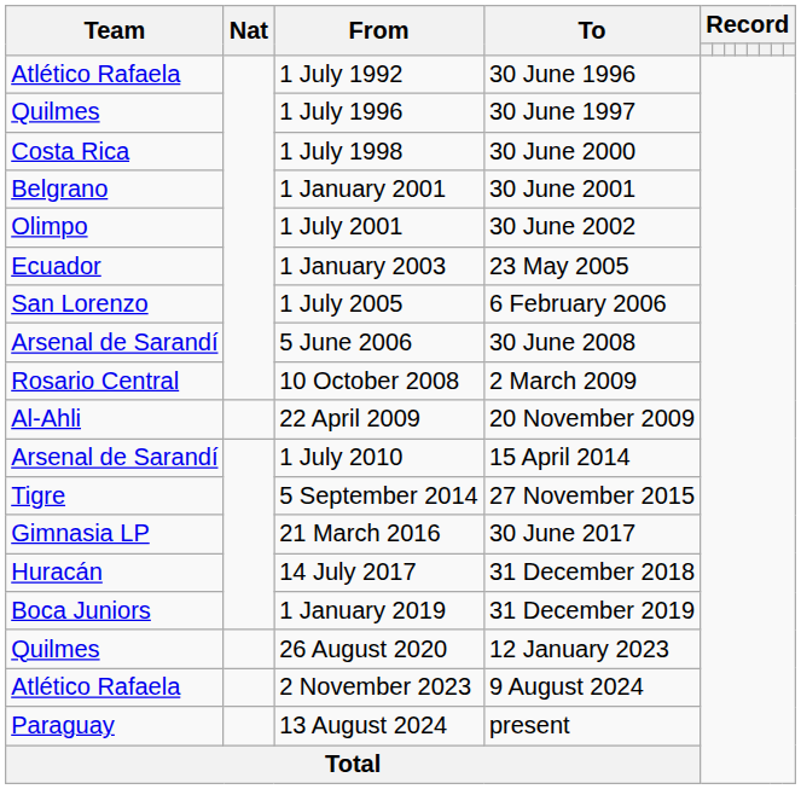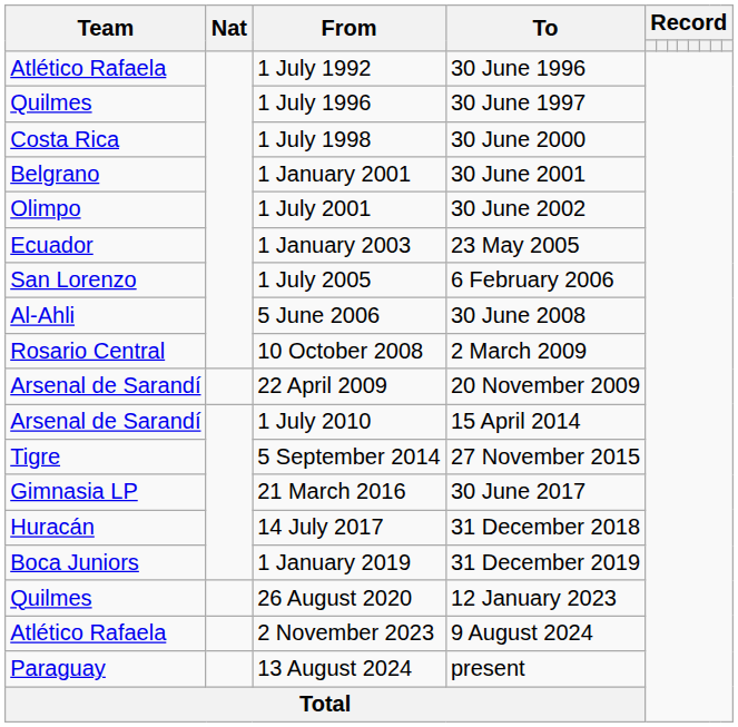5 June 2006 | Team: Arsenal de Sarandí -> Al-Ahli
22 April 2009 | Team: Al-Ahli -> Arsenal de Sarandí
